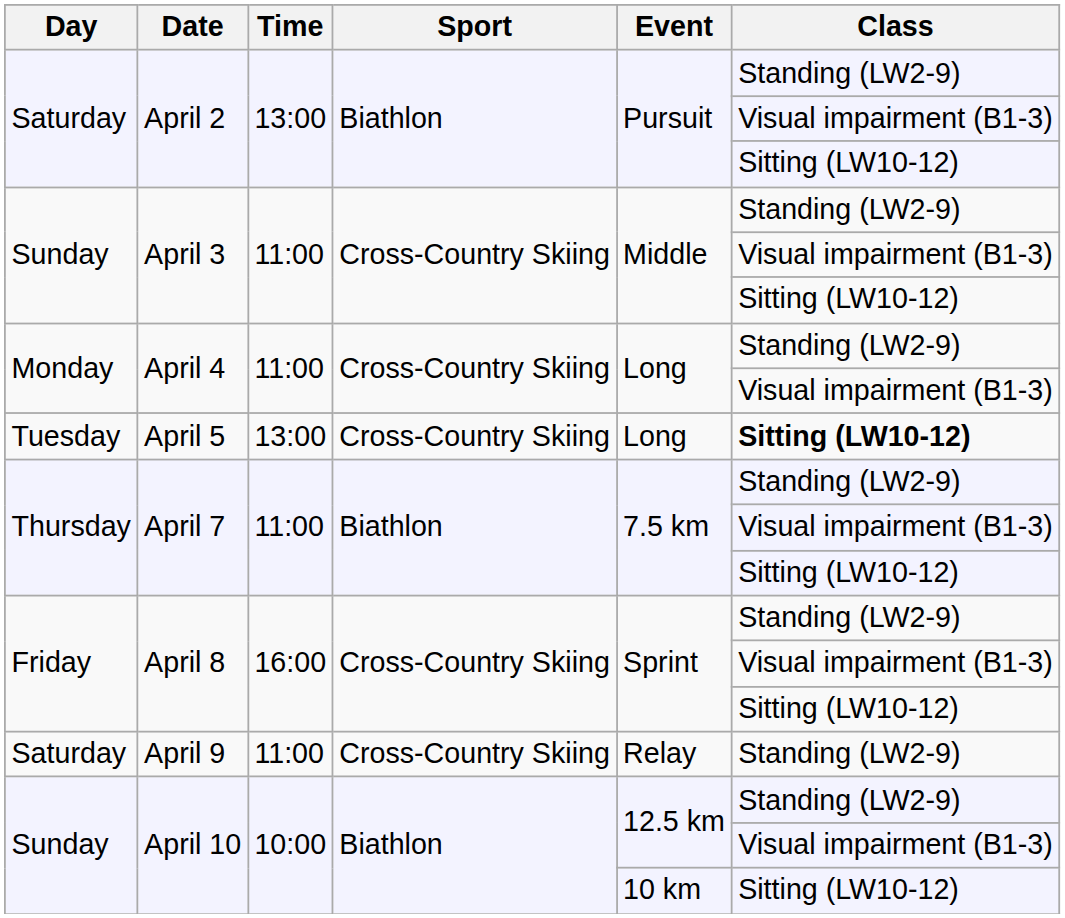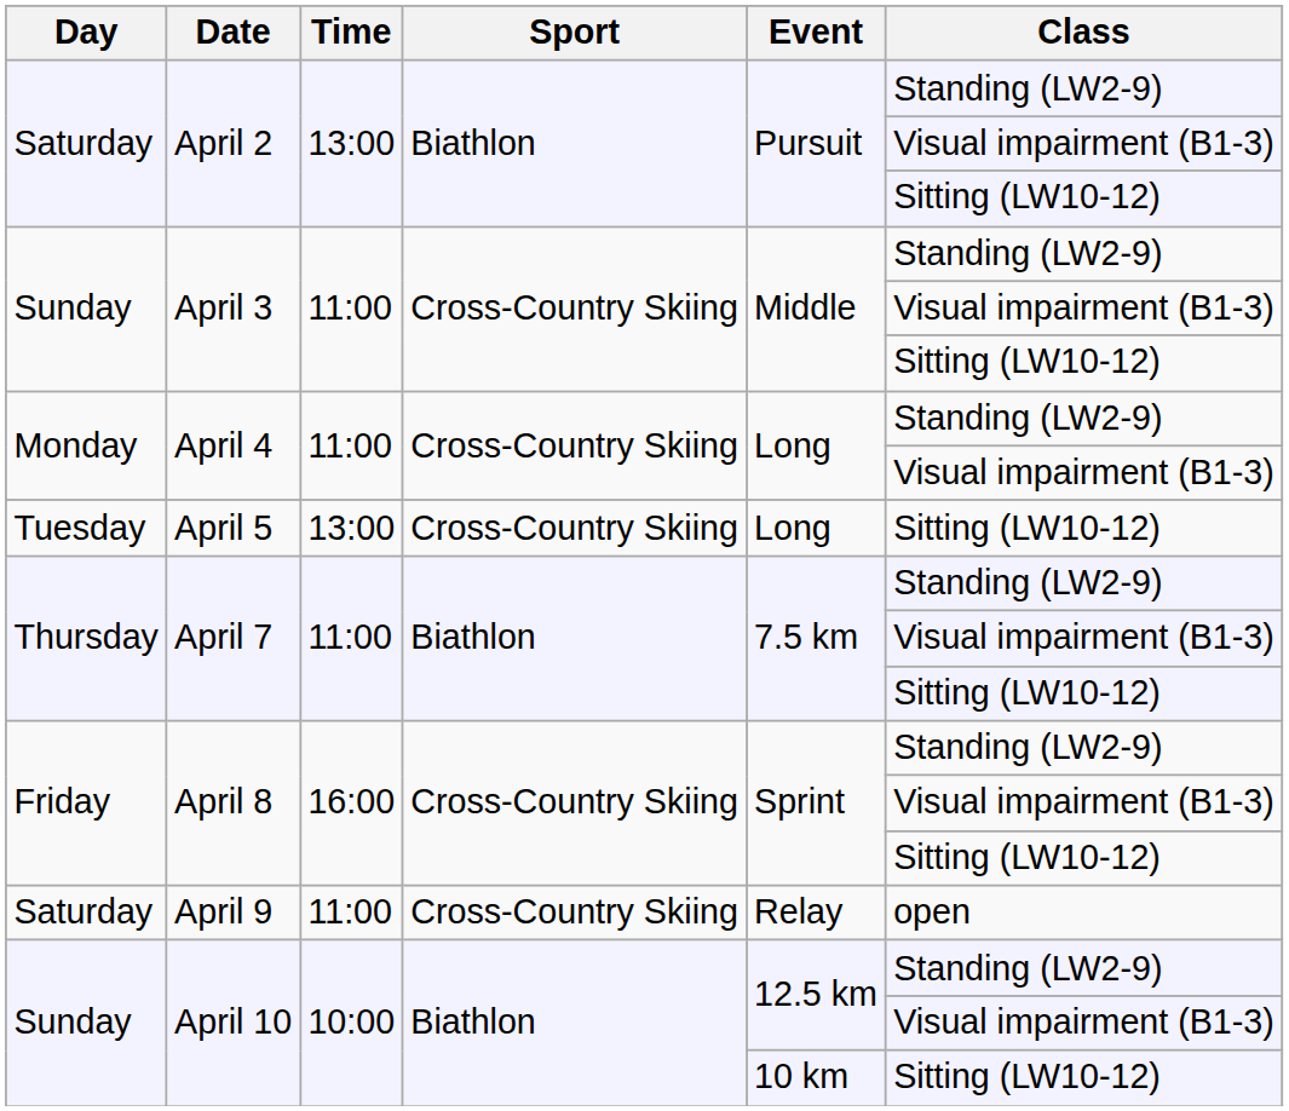April 5 | Class: bold -> normal
April 9 | Class: Standing (LW2-9) -> open
